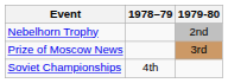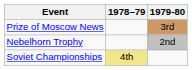rows swapped: Nebelhorn Trophy <-> Prize of Moscow News
Soviet Championships | 1978–79: no background -> khaki background
